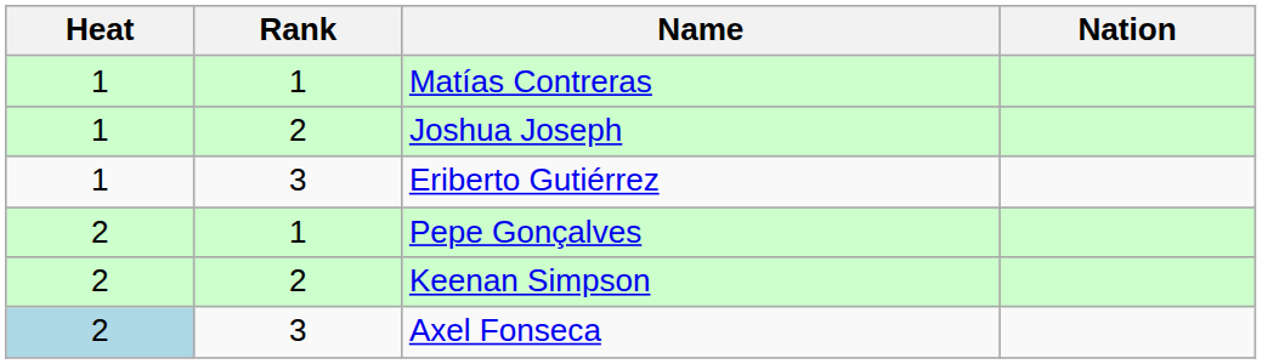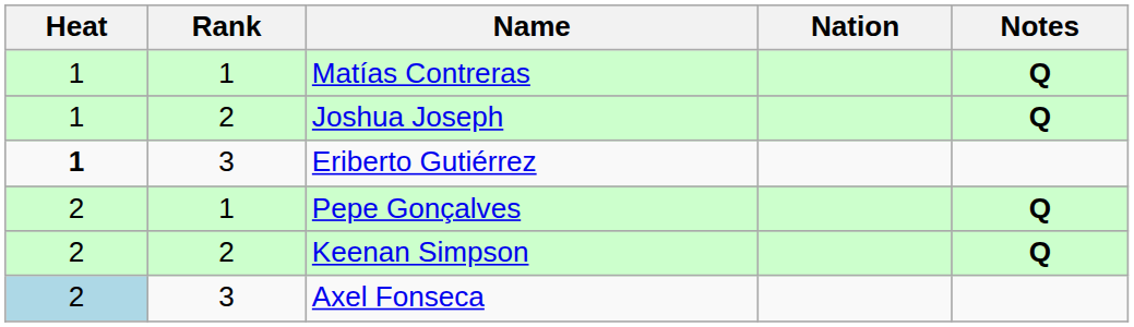+ column: Notes | Q | Q | Q | Q
Eriberto Gutiérrez | Heat: normal -> bold
